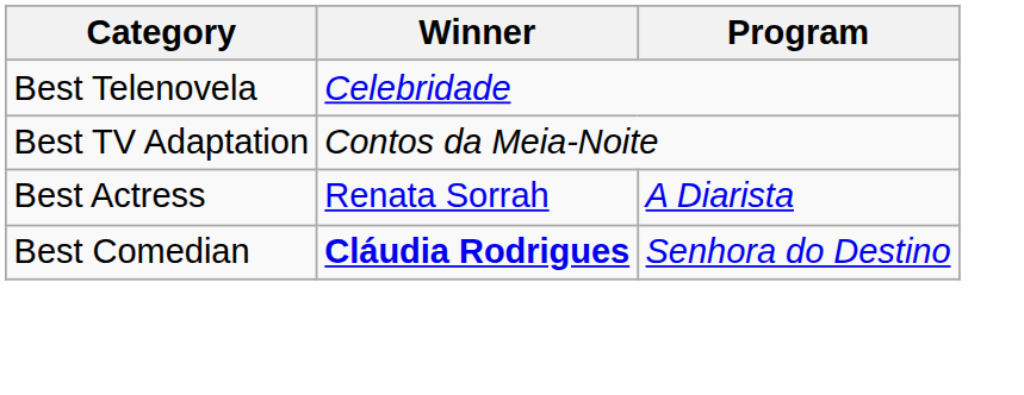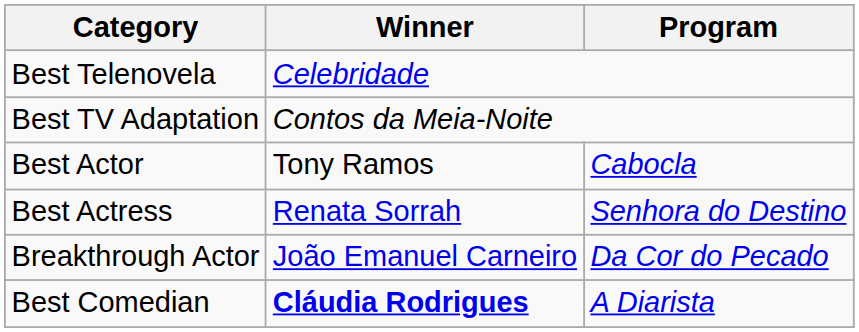+ row: Best Actor | Tony Ramos | Cabocla
Best Actress | Program: A Diarista -> Senhora do Destino
+ row: Breakthrough Actor | João Emanuel Carneiro | Da Cor do Pecado
Best Comedian | Program: Senhora do Destino -> A Diarista
